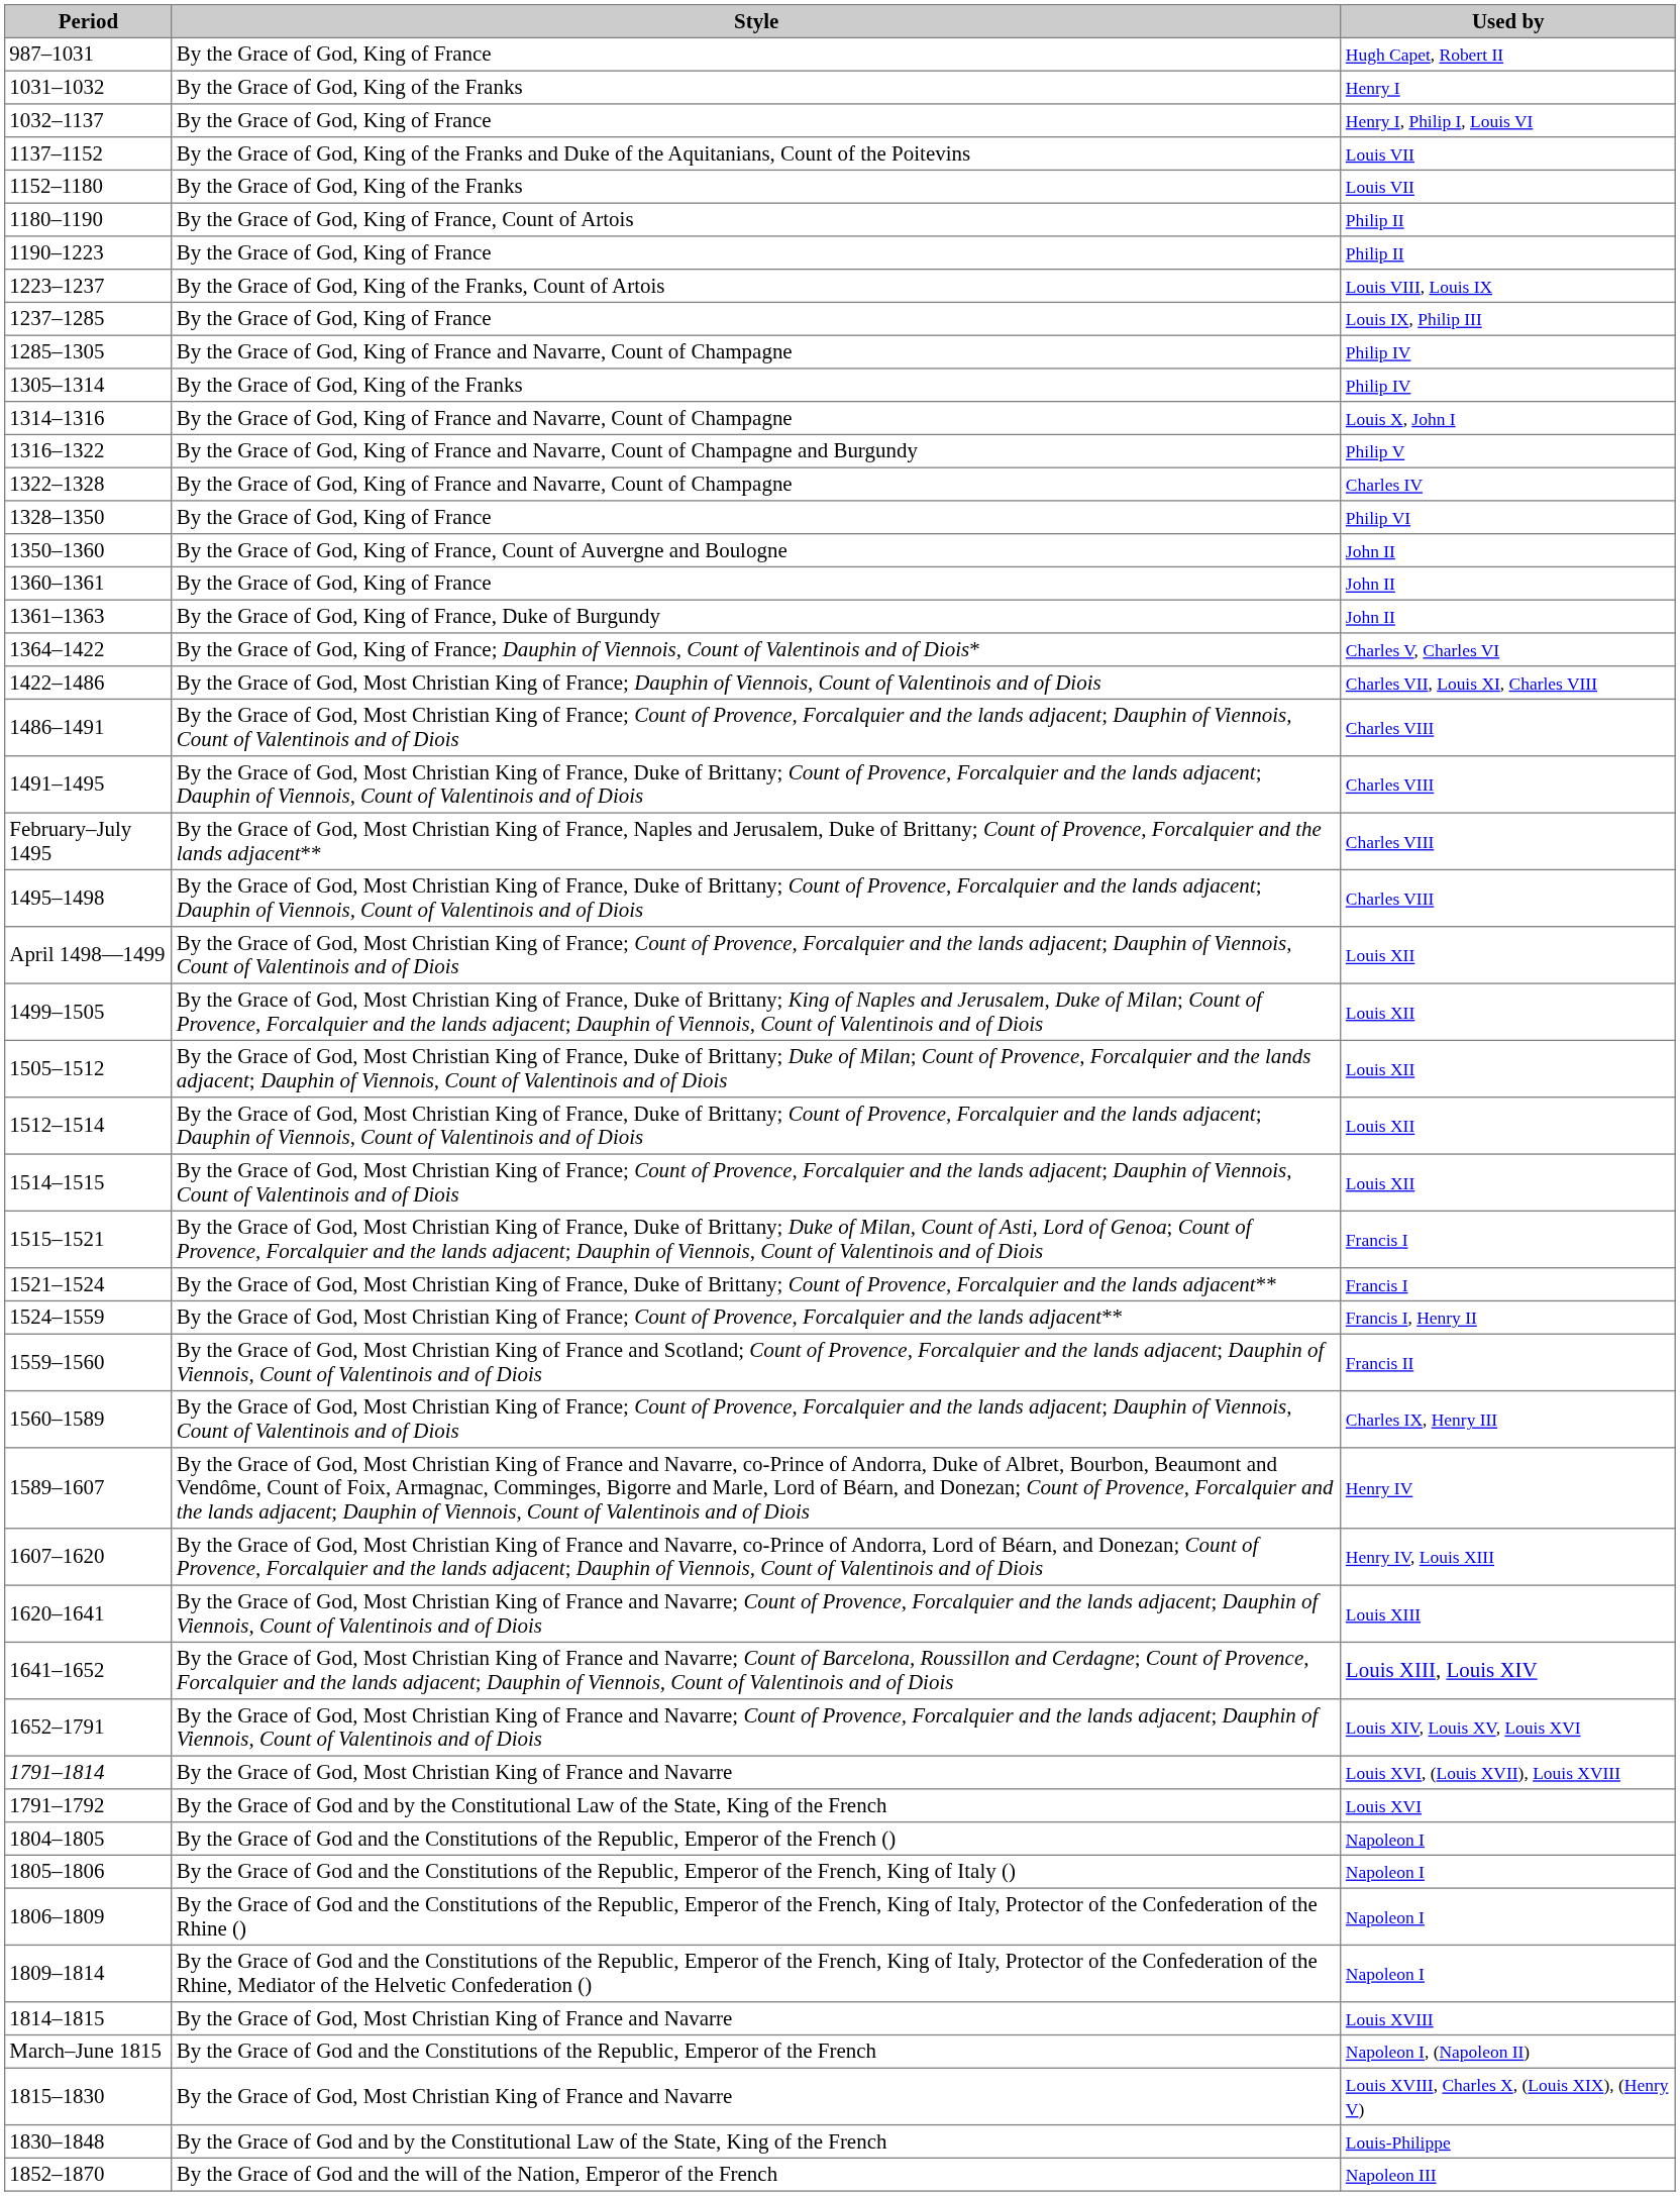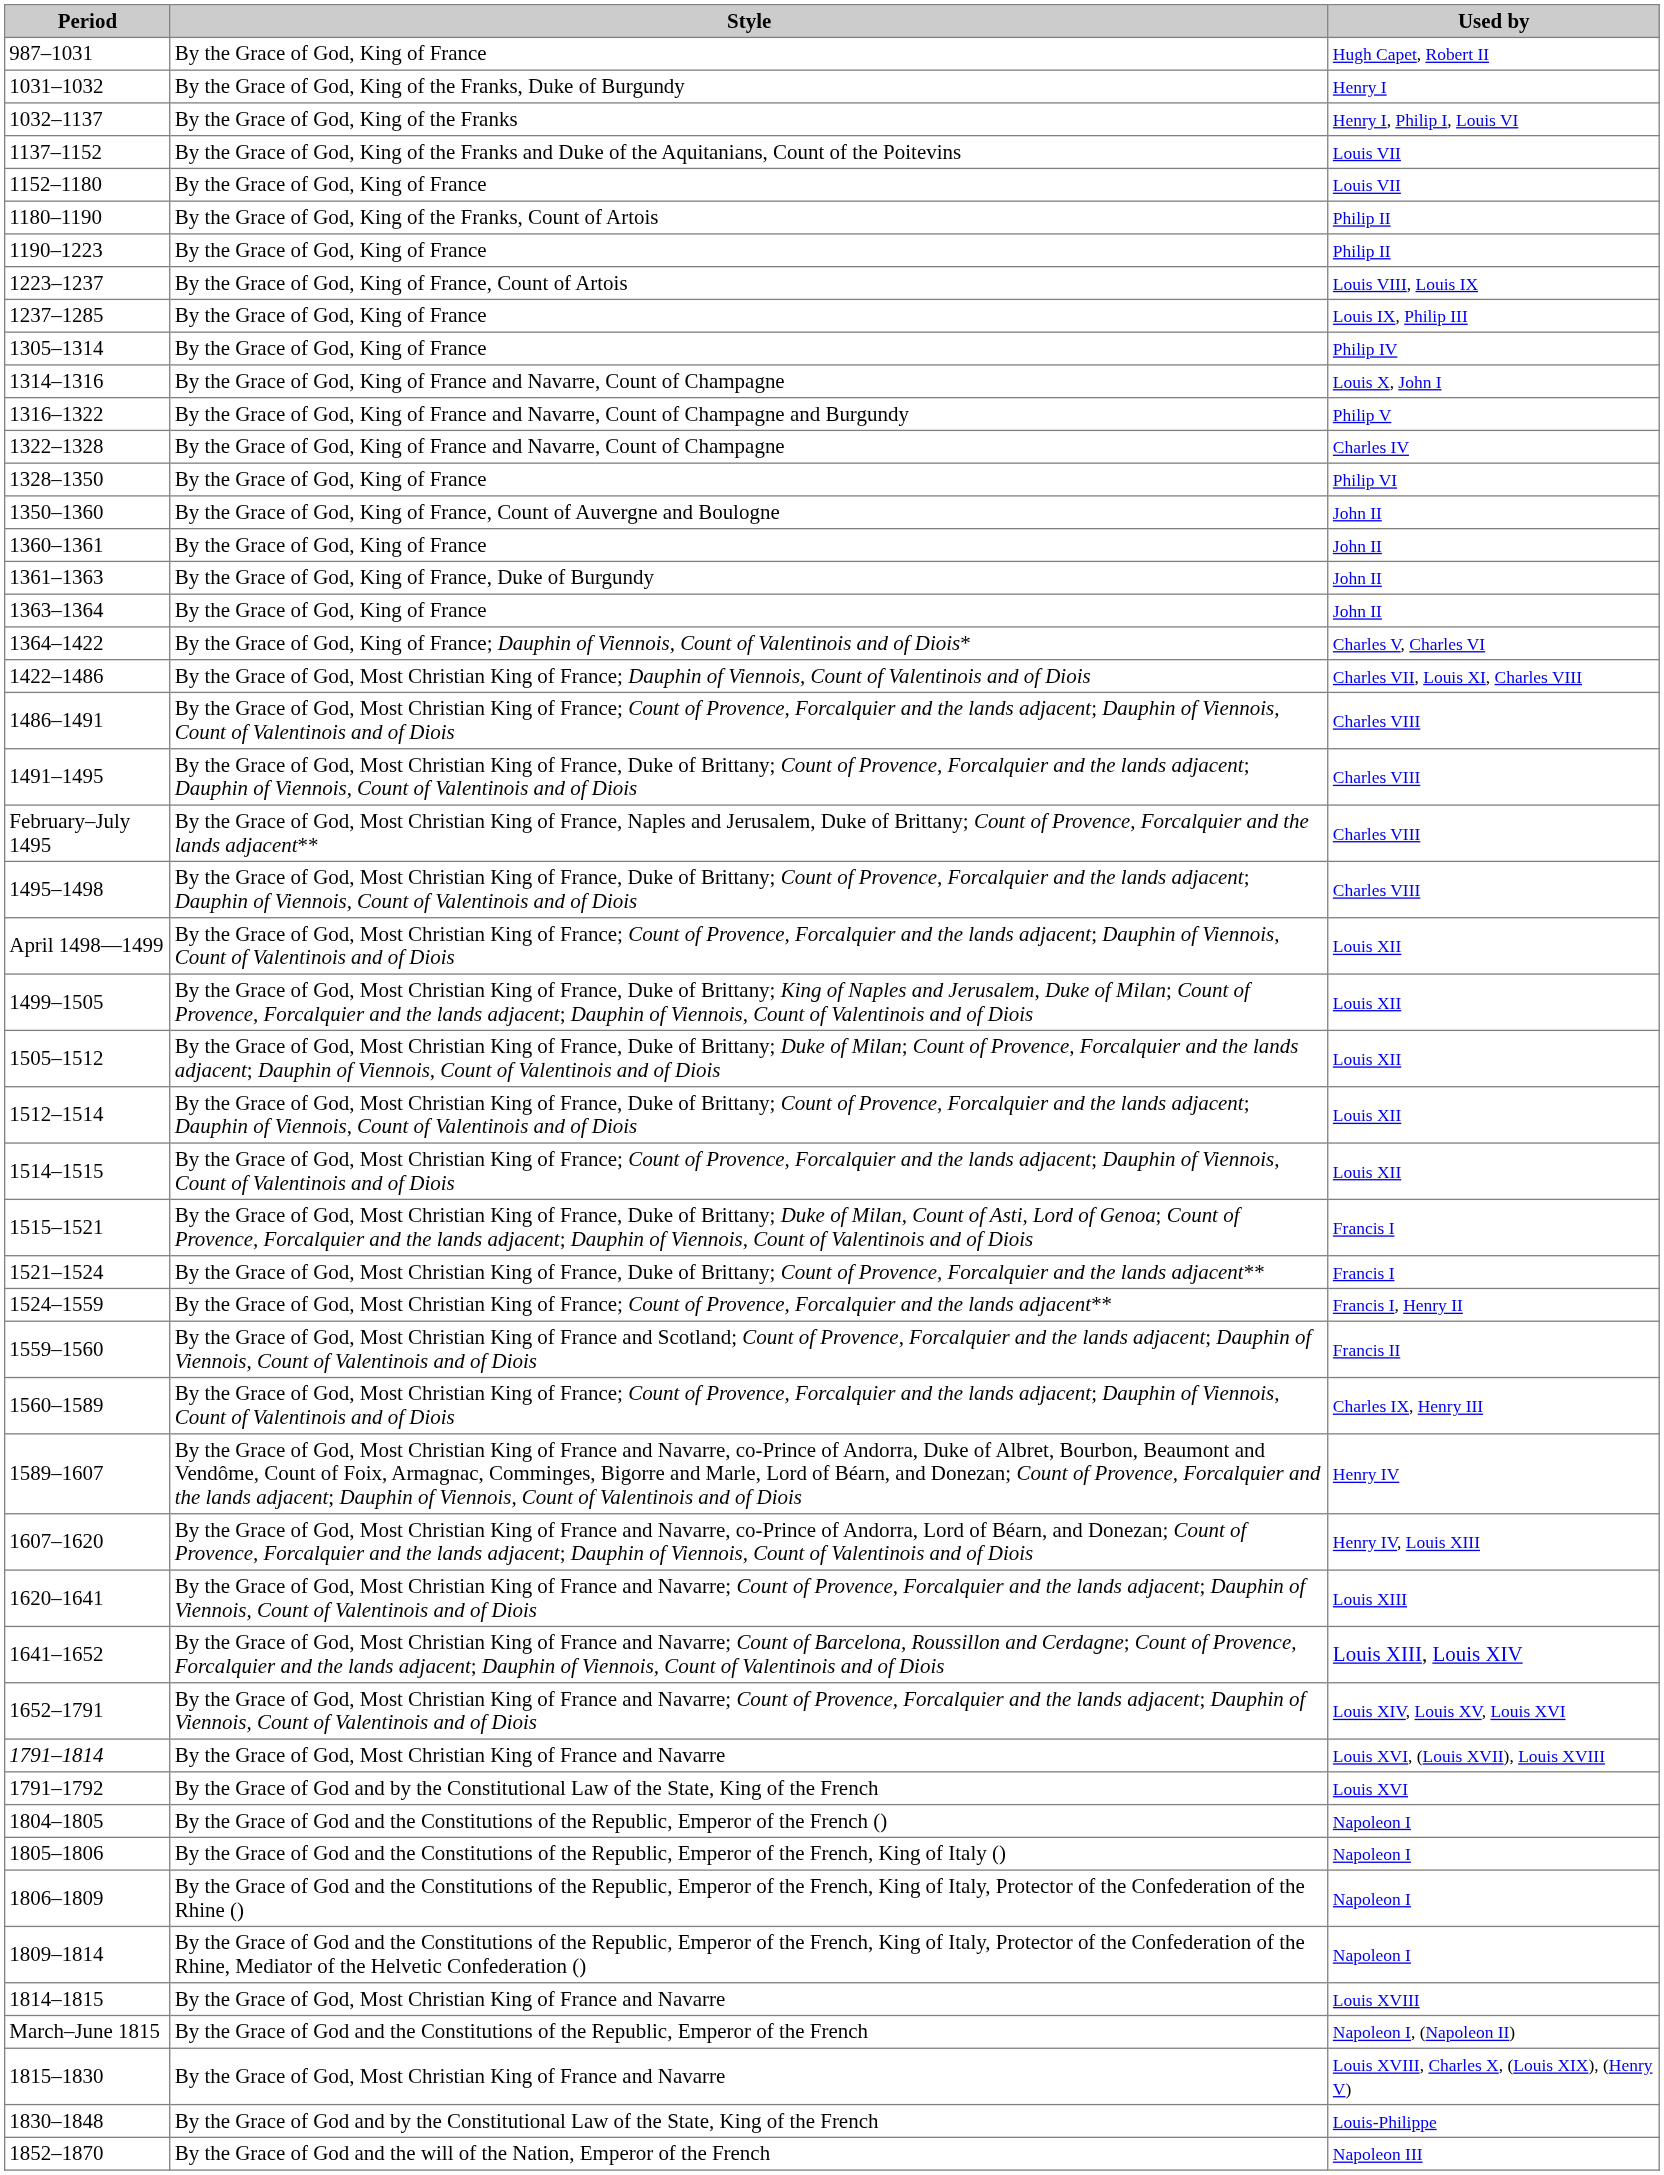1031–1032 | Style: By the Grace of God, King of the Franks -> By the Grace of God, King of the Franks, Duke of Burgundy
1032–1137 | Style: By the Grace of God, King of France -> By the Grace of God, King of the Franks
1152–1180 | Style: By the Grace of God, King of the Franks -> By the Grace of God, King of France
1180–1190 | Style: By the Grace of God, King of France, Count of Artois -> By the Grace of God, King of the Franks, Count of Artois
1223–1237 | Style: By the Grace of God, King of the Franks, Count of Artois -> By the Grace of God, King of France, Count of Artois
- row: 1285–1305 | By the Grace of God, King of France and Navarre, Count of Champagne | Philip IV
1305–1314 | Style: By the Grace of God, King of the Franks -> By the Grace of God, King of France
+ row: 1363–1364 | By the Grace of God, King of France | John II
